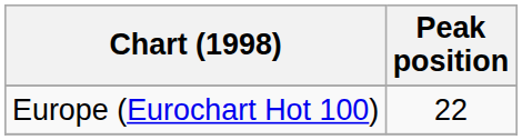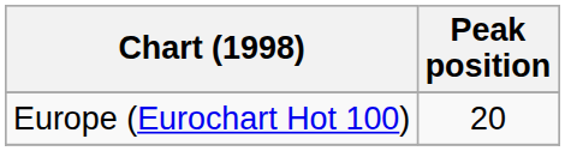Europe (Eurochart Hot 100) | Peak position: 22 -> 20
